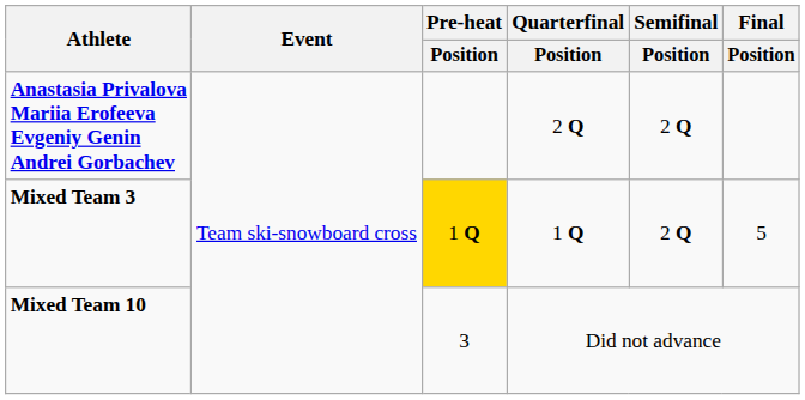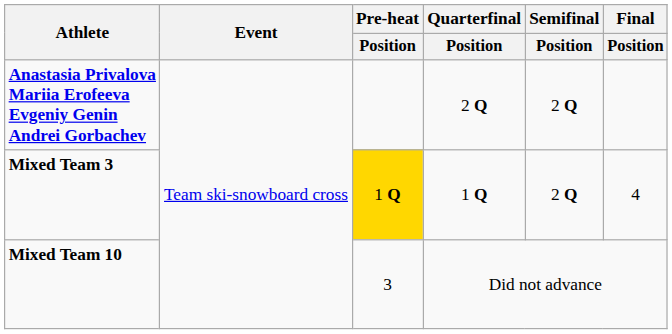Mixed Team 3 | Final / Position: 5 -> 4
